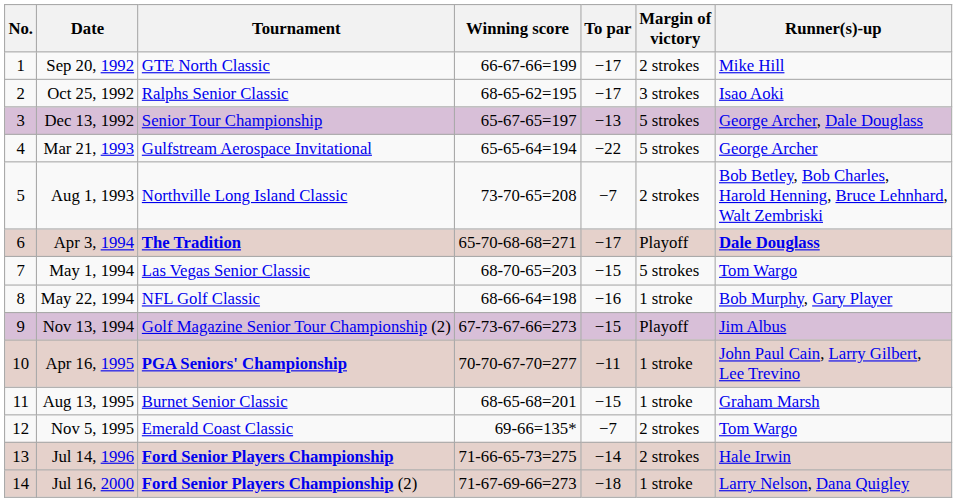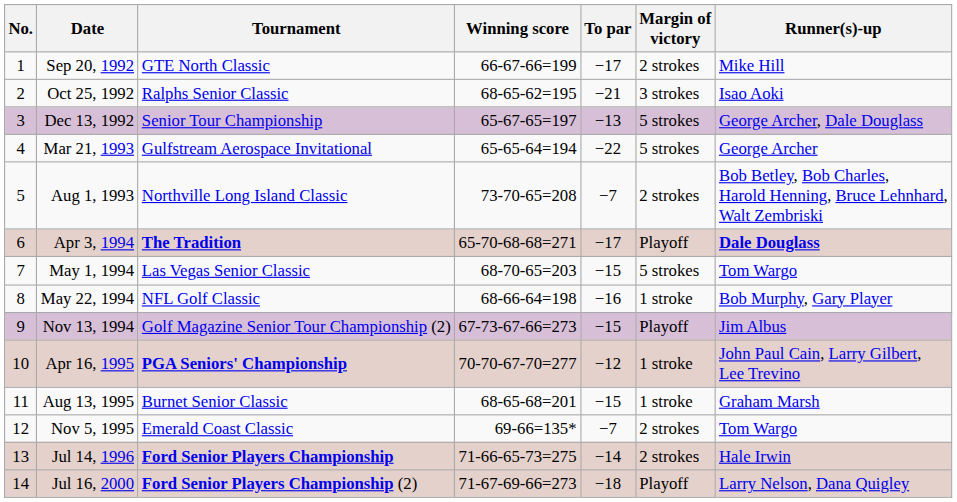Oct 25, 1992 | To par: −17 -> −21
Apr 16, 1995 | To par: −11 -> −12
Jul 16, 2000 | Margin of victory: 1 stroke -> Playoff
